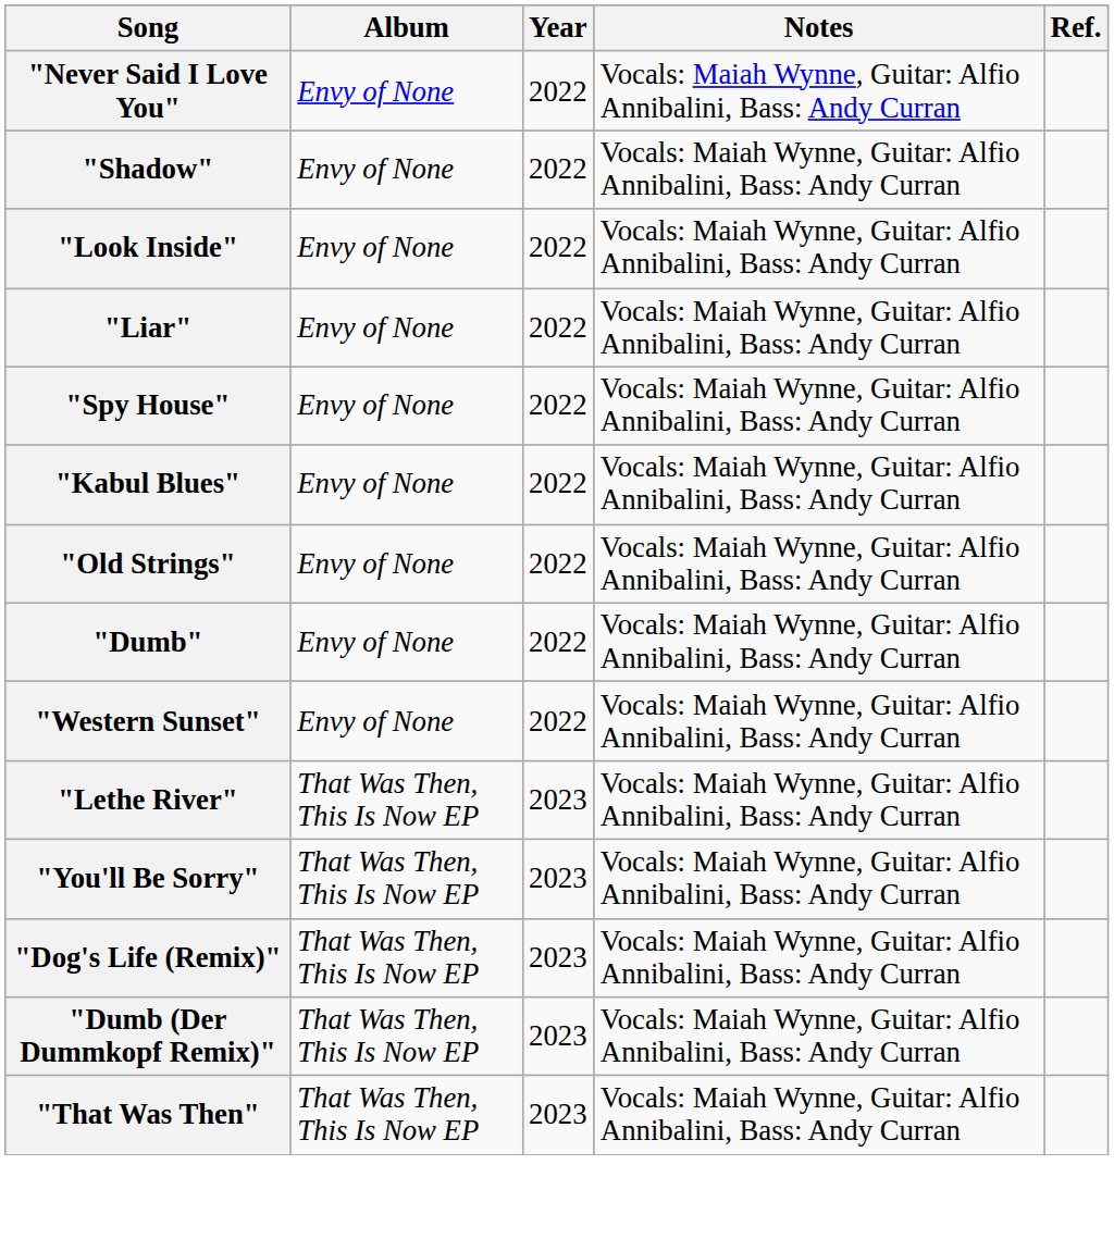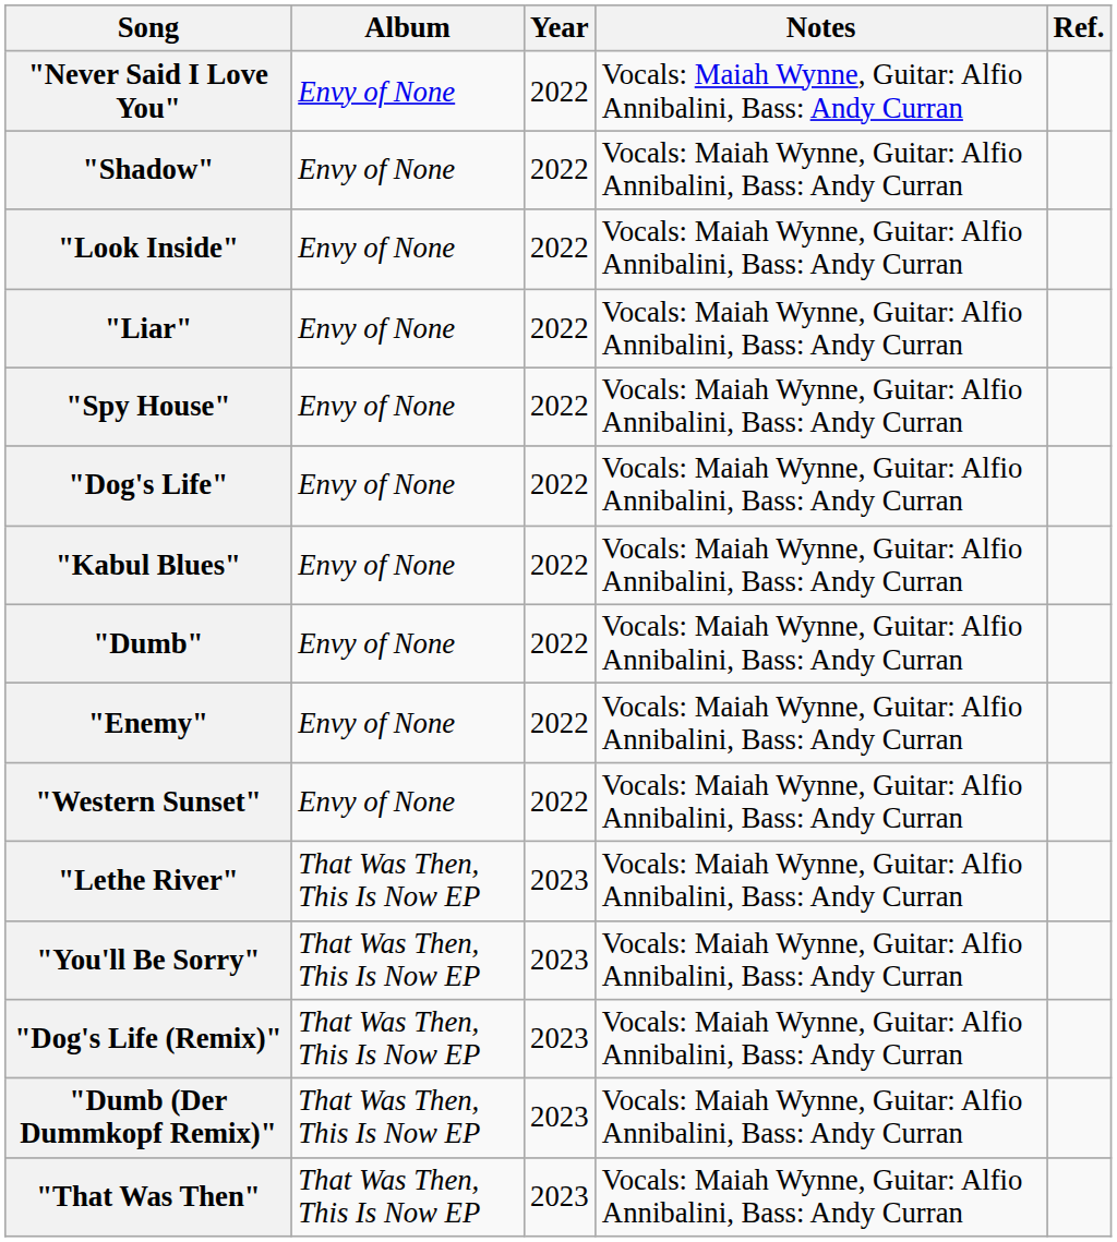+ row: "Dog's Life" | Envy of None | 2022 | Vocals: Maiah Wynne, Guitar: Alfio Annibalini, Bass: Andy Curran
- row: "Old Strings" | Envy of None | 2022 | Vocals: Maiah Wynne, Guitar: Alfio Annibalini, Bass: Andy Curran
+ row: "Enemy" | Envy of None | 2022 | Vocals: Maiah Wynne, Guitar: Alfio Annibalini, Bass: Andy Curran
